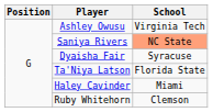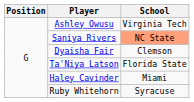Dyaisha Fair | School: Syracuse -> Clemson
Ruby Whitehorn | School: Clemson -> Syracuse
